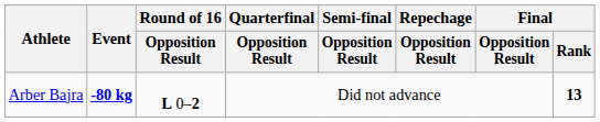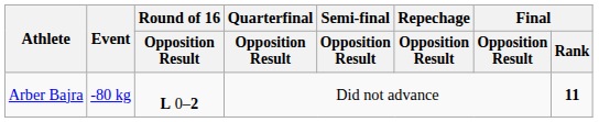Arber Bajra | Event: bold -> normal
Arber Bajra | Final / Rank: 13 -> 11
